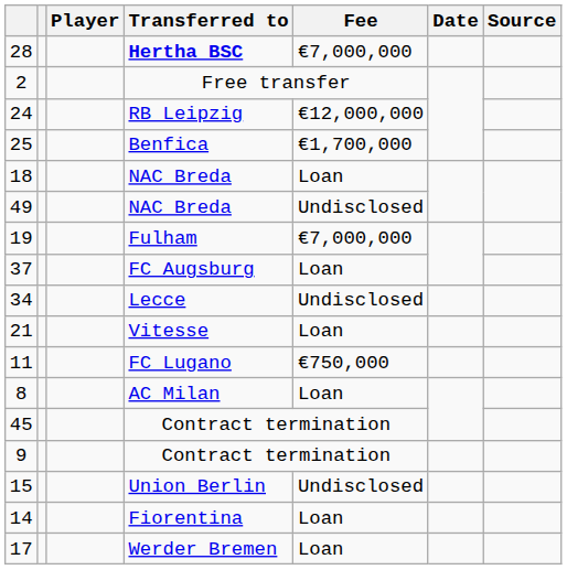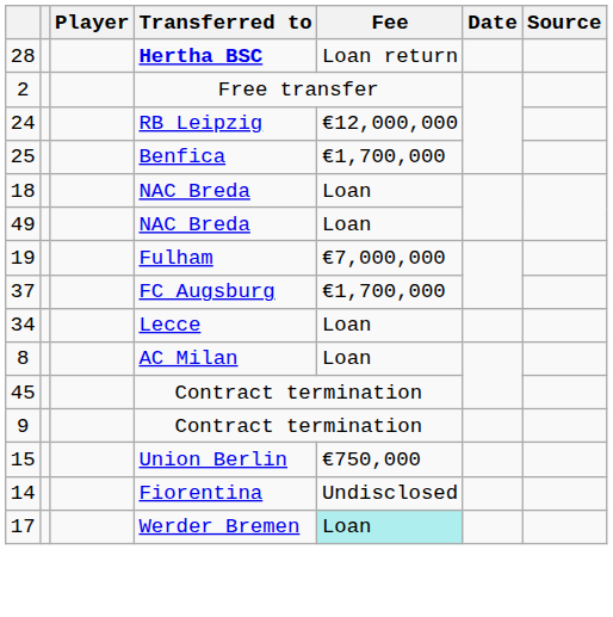28 | Fee: €7,000,000 -> Loan return
49 | Fee: Undisclosed -> Loan
37 | Fee: Loan -> €1,700,000
34 | Fee: Undisclosed -> Loan
- row: 21 | Vitesse | Loan
- row: 11 | FC Lugano | €750,000
15 | Fee: Undisclosed -> €750,000
14 | Fee: Loan -> Undisclosed
17 | Fee: no background -> paleturquoise background
